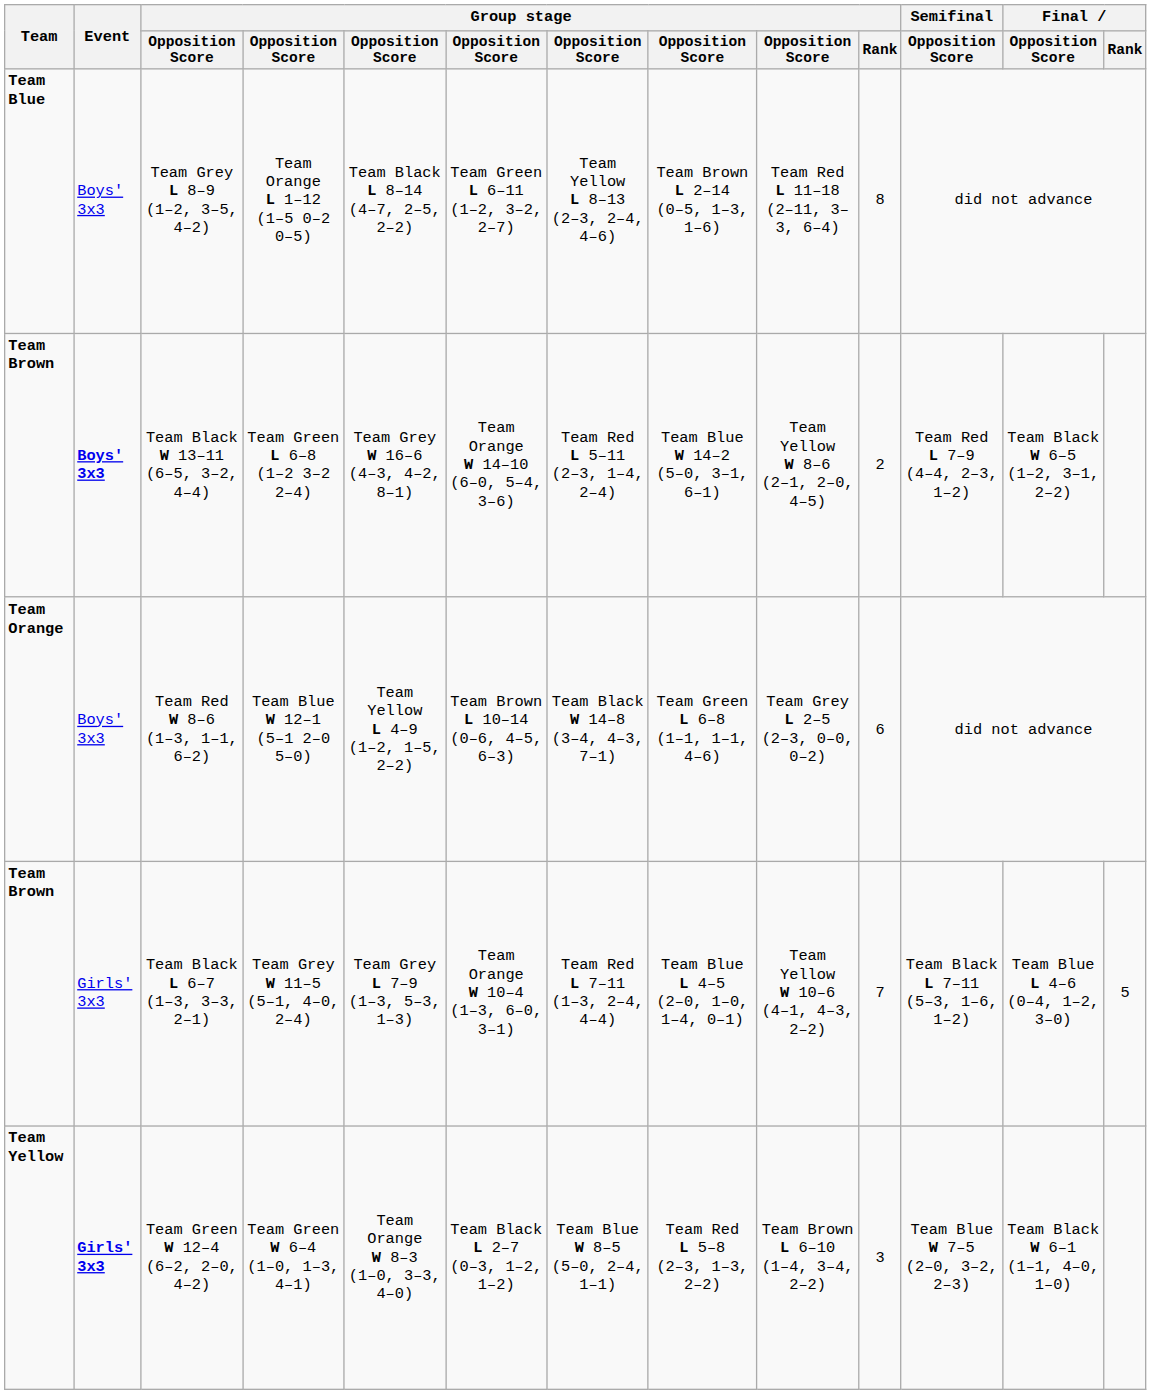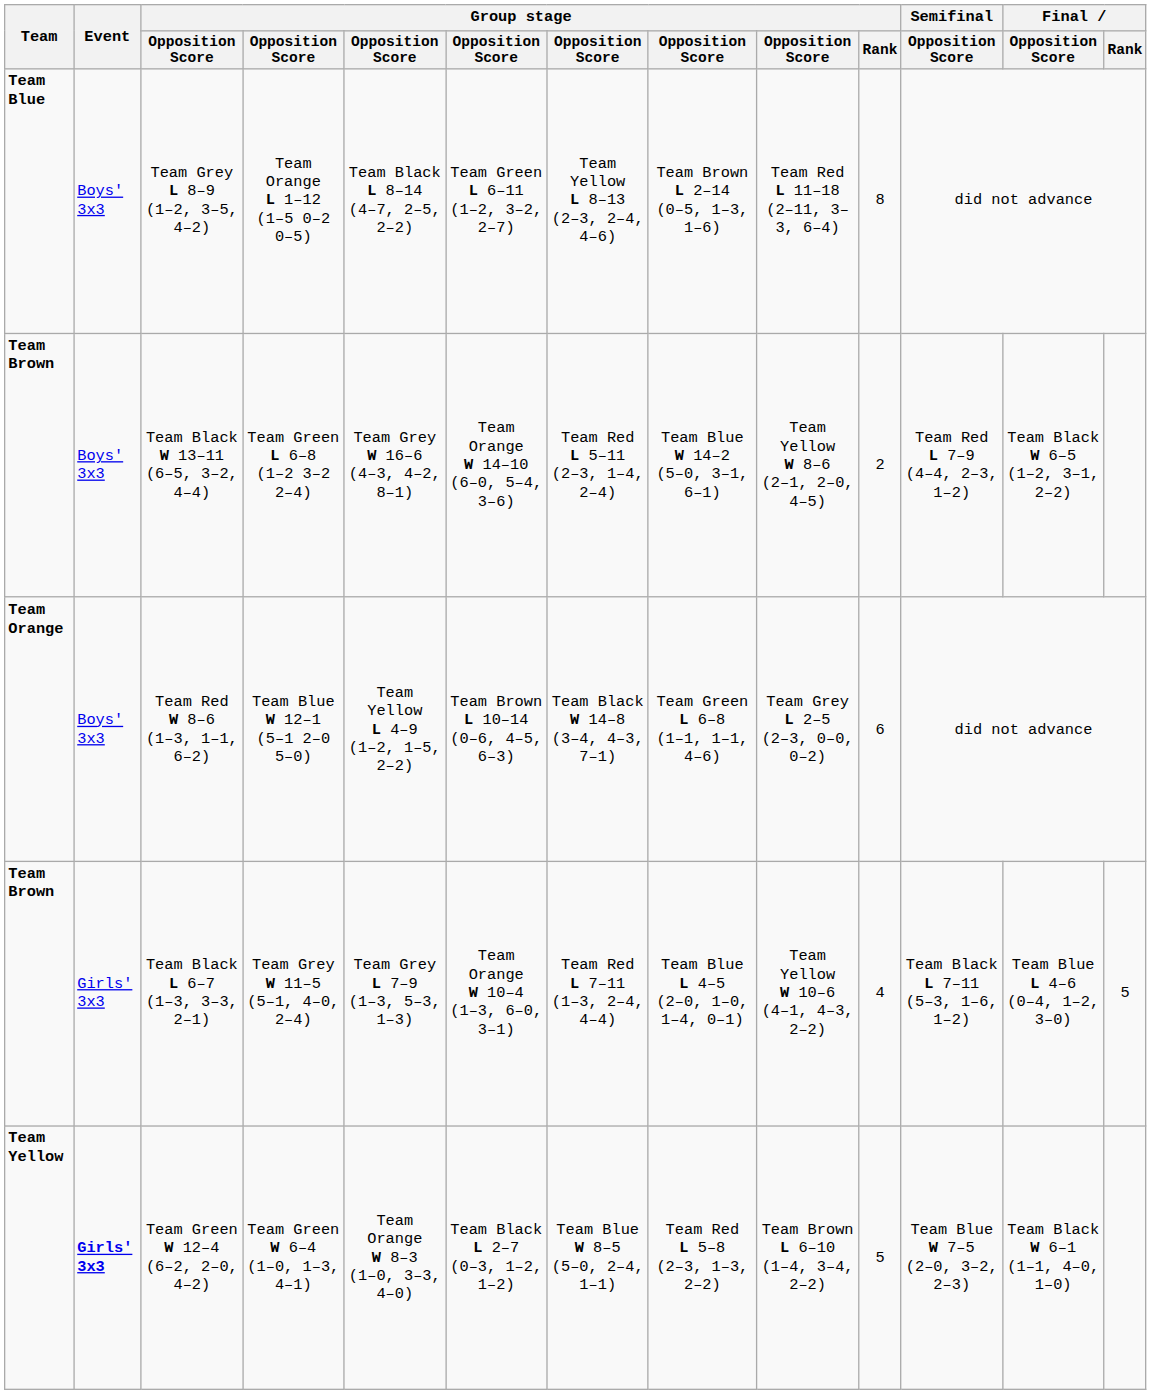Team Black W 13–11 (6–5, 3–2, 4–4) | Event: bold -> normal
Team Black L 6–7 (1–3, 3–3, 2–1) | Group stage / Rank: 7 -> 4
Team Green W 12–4 (6–2, 2–0, 4–2) | Group stage / Rank: 3 -> 5
